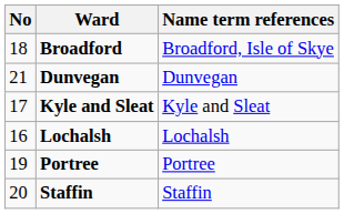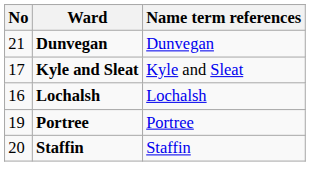- row: 18 | Broadford | Broadford, Isle of Skye
